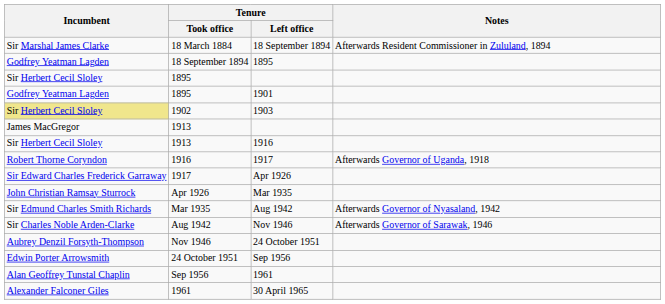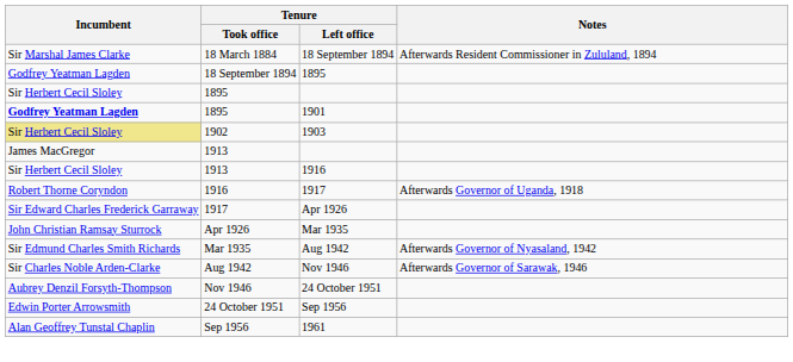1901 | Incumbent: normal -> bold
- row: Alexander Falconer Giles | 1961 | 30 April 1965
